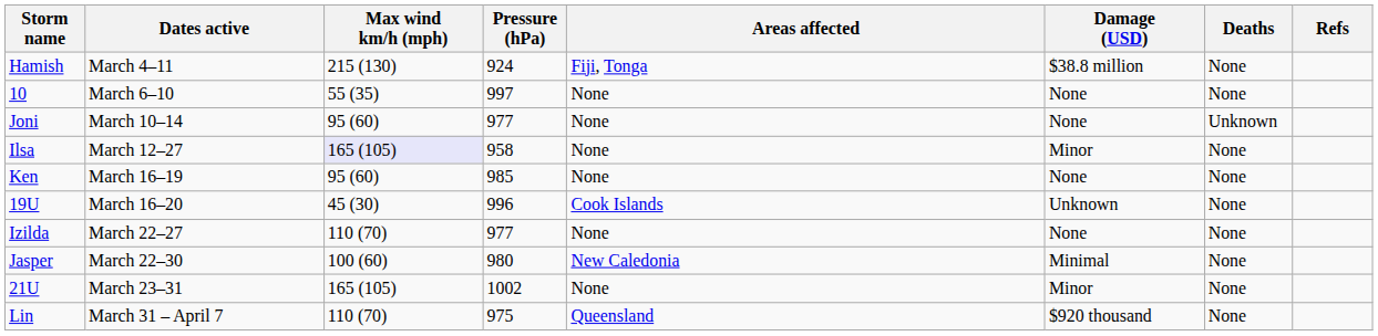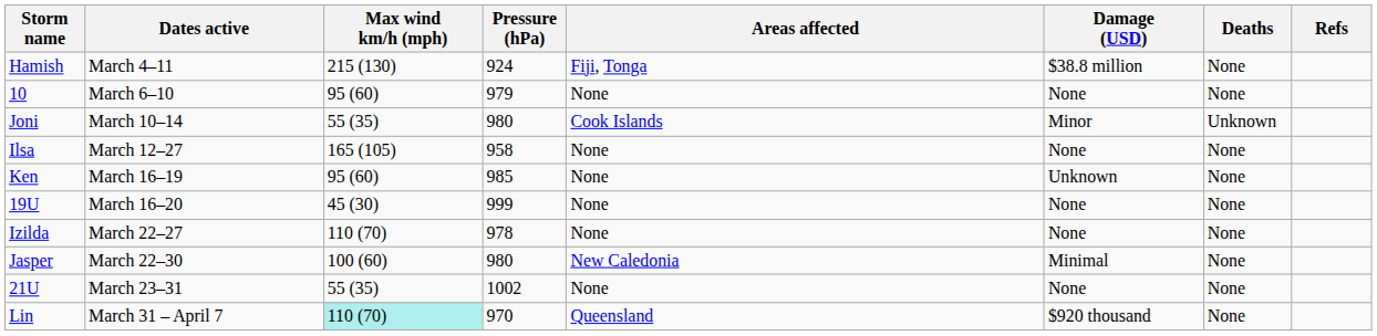10 | Max wind km/h (mph): 55 (35) -> 95 (60)
10 | Pressure (hPa): 997 -> 979
Joni | Max wind km/h (mph): 95 (60) -> 55 (35)
Joni | Pressure (hPa): 977 -> 980
Joni | Areas affected: None -> Cook Islands
Joni | Damage (USD): None -> Minor
Ilsa | Max wind km/h (mph): lavender background -> no background
Ilsa | Damage (USD): Minor -> None
Ken | Damage (USD): None -> Unknown
19U | Pressure (hPa): 996 -> 999
19U | Areas affected: Cook Islands -> None
19U | Damage (USD): Unknown -> None
Izilda | Pressure (hPa): 977 -> 978
21U | Max wind km/h (mph): 165 (105) -> 55 (35)
21U | Damage (USD): Minor -> None
Lin | Max wind km/h (mph): no background -> paleturquoise background
Lin | Pressure (hPa): 975 -> 970
